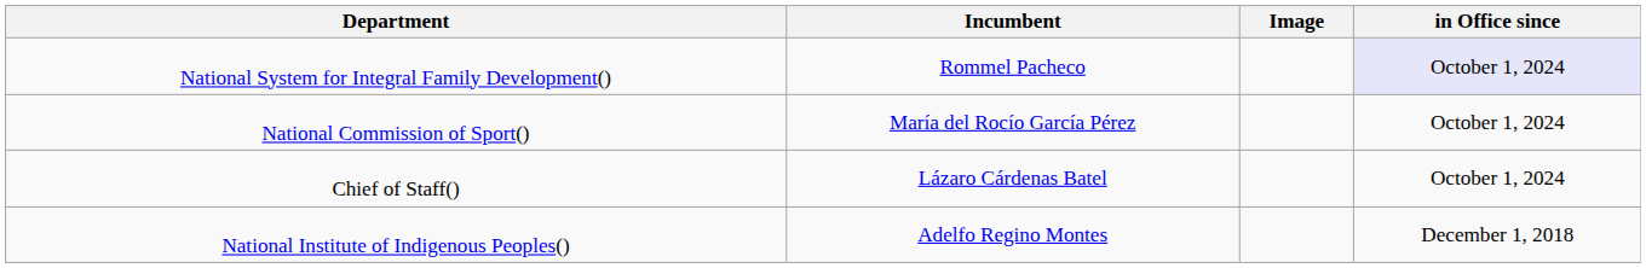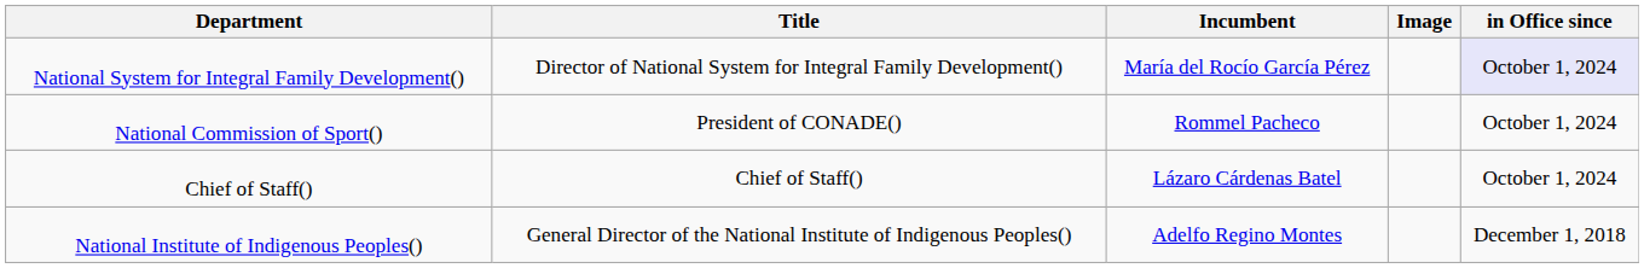+ column: Title | Director of National System for Integral Family Development() | President of CONADE() | Chief of Staff() | General Director of the National Institute of Indigenous Peoples()
National System for Integral Family Development() | Incumbent: Rommel Pacheco -> María del Rocío García Pérez
National Commission of Sport() | Incumbent: María del Rocío García Pérez -> Rommel Pacheco
